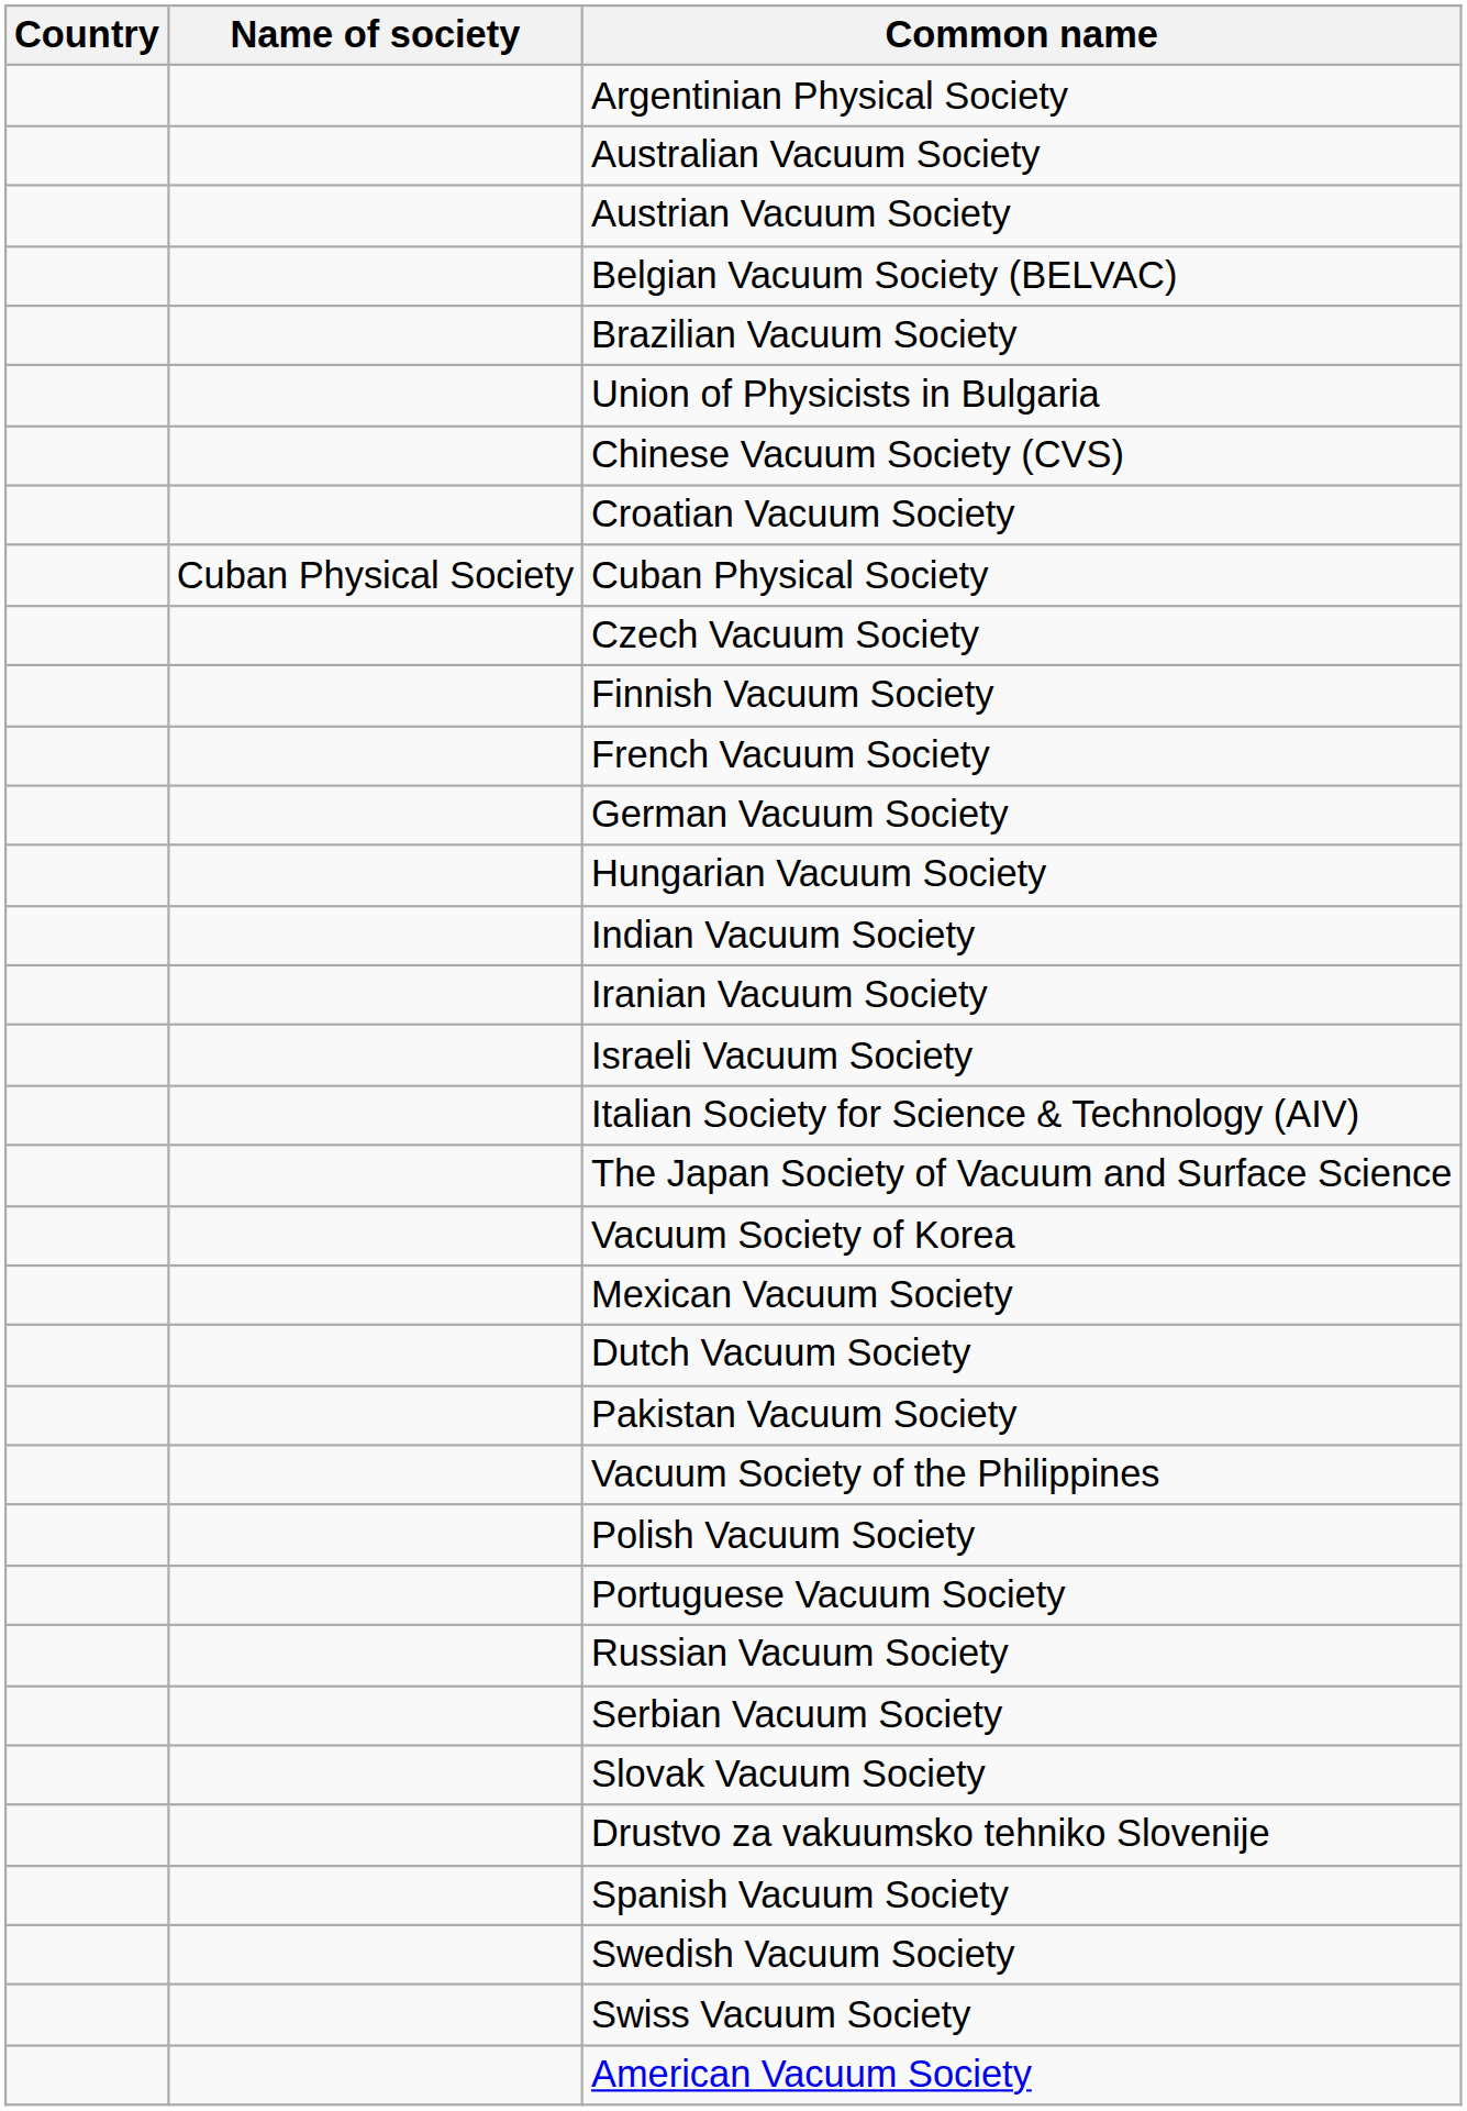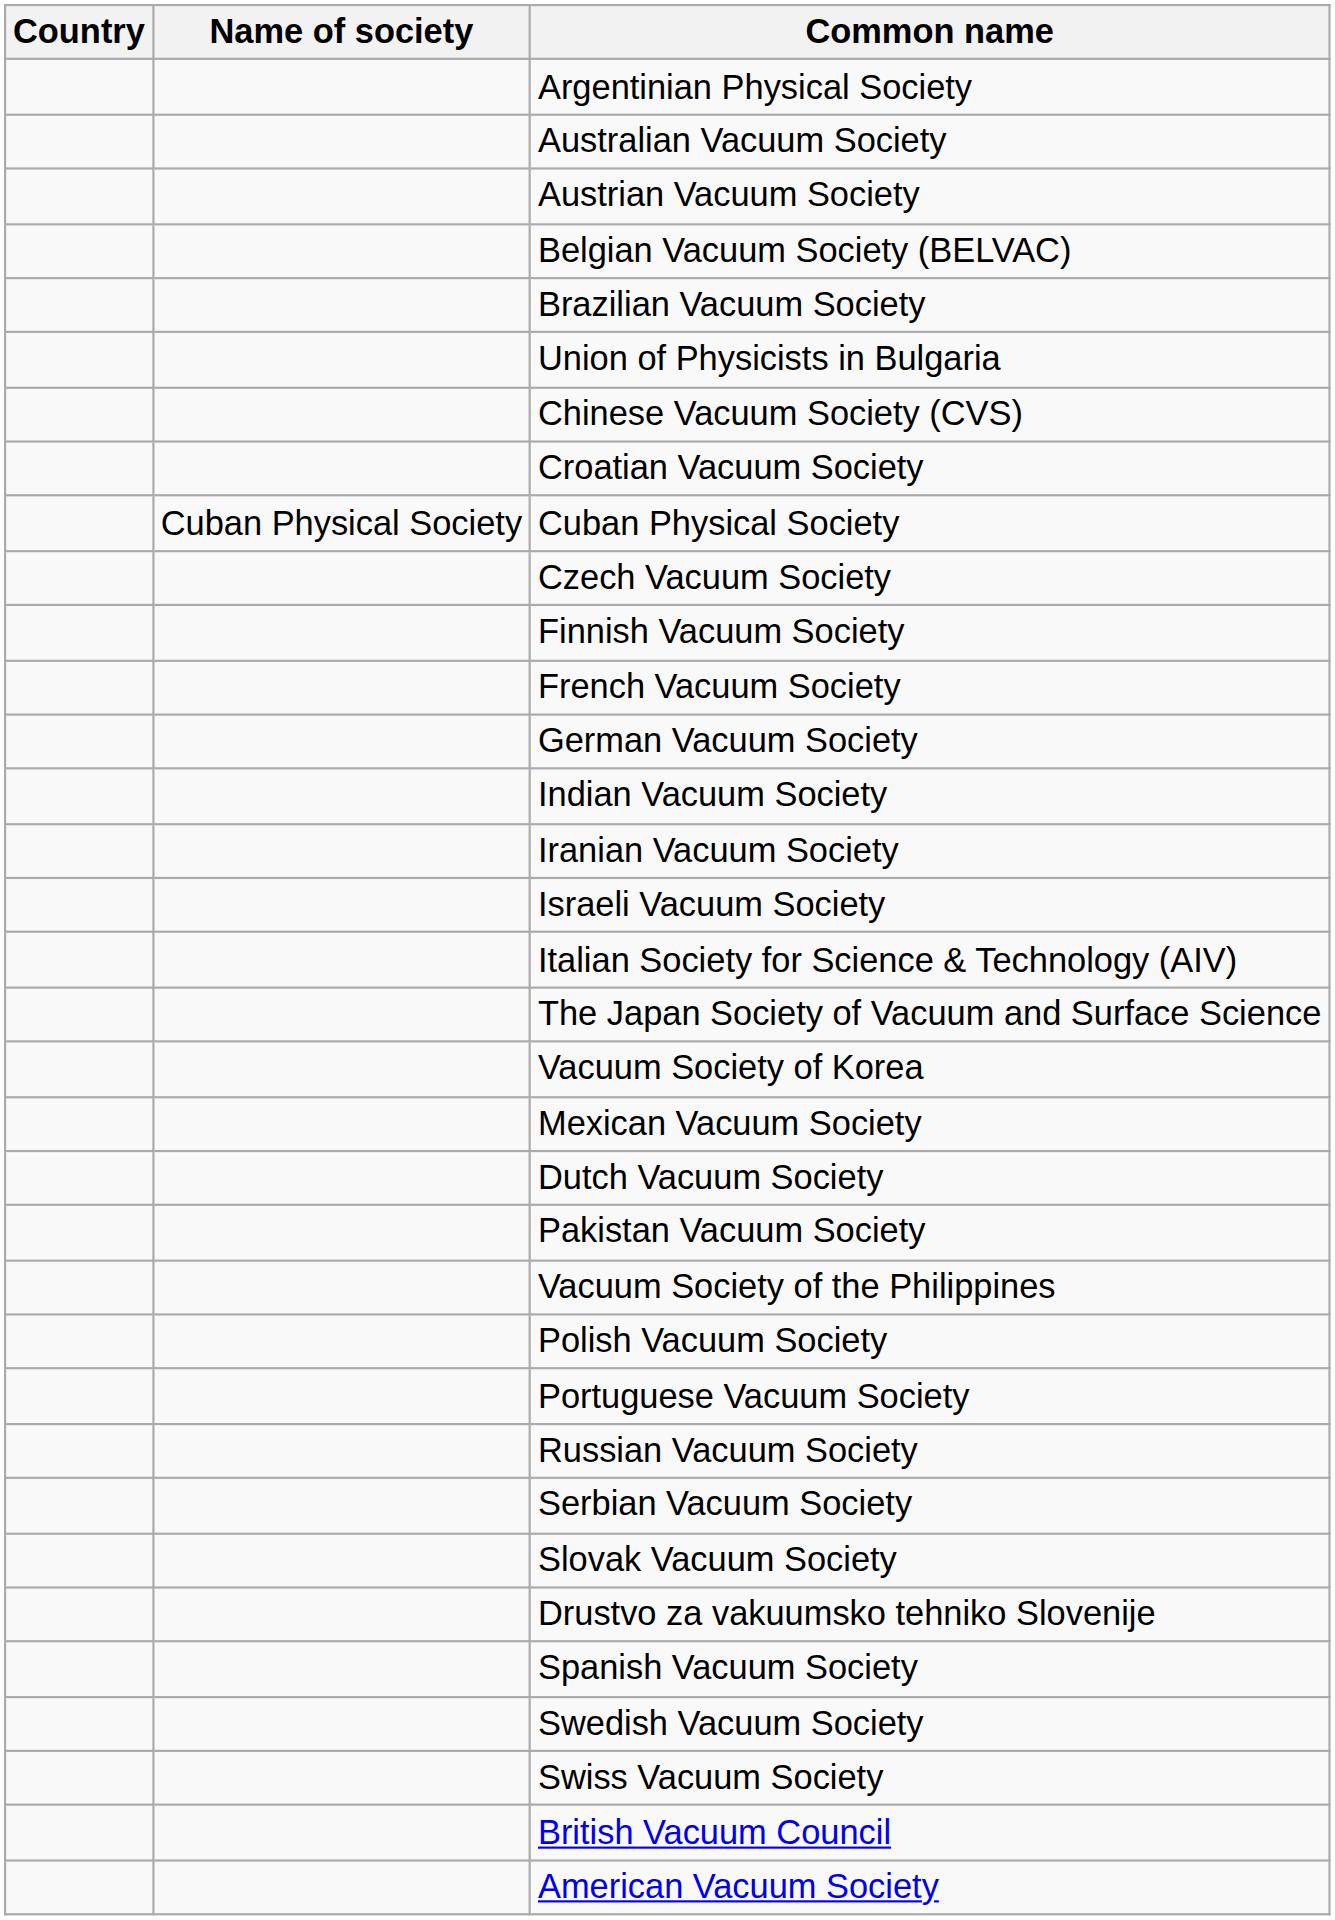- row: Hungarian Vacuum Society
+ row: British Vacuum Council
